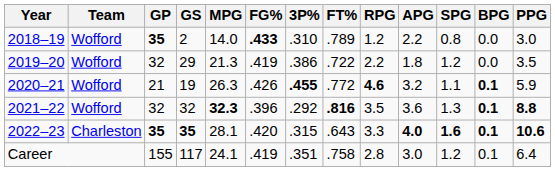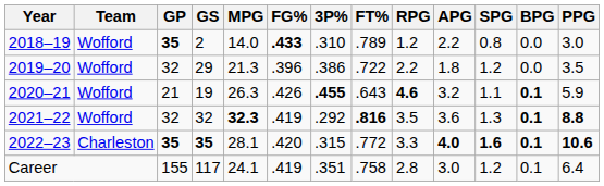2019–20 | FG%: .419 -> .396
2020–21 | FT%: .772 -> .643
2021–22 | FG%: .396 -> .419
2022–23 | FT%: .643 -> .772
